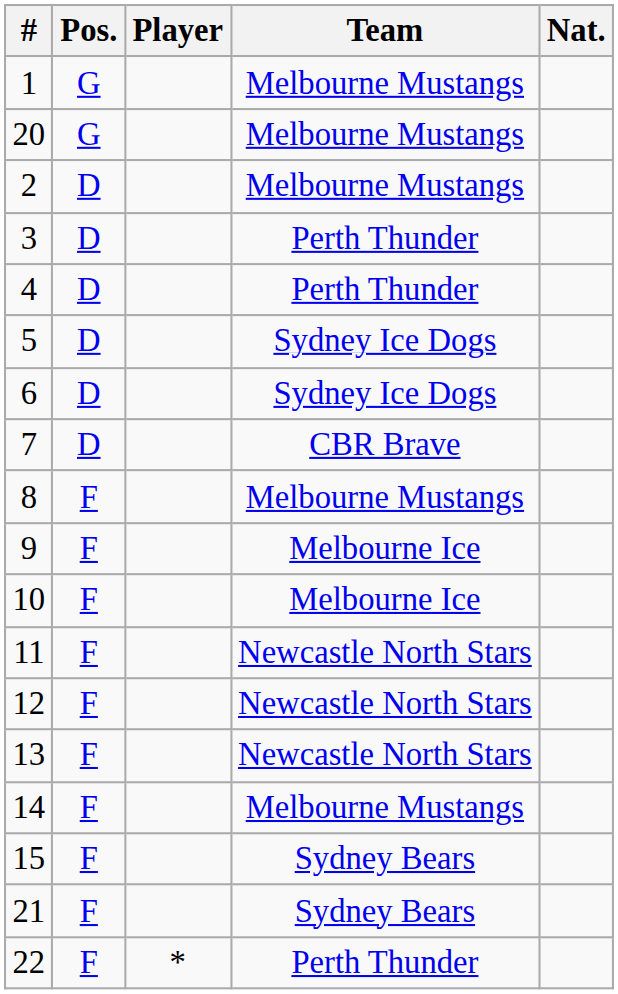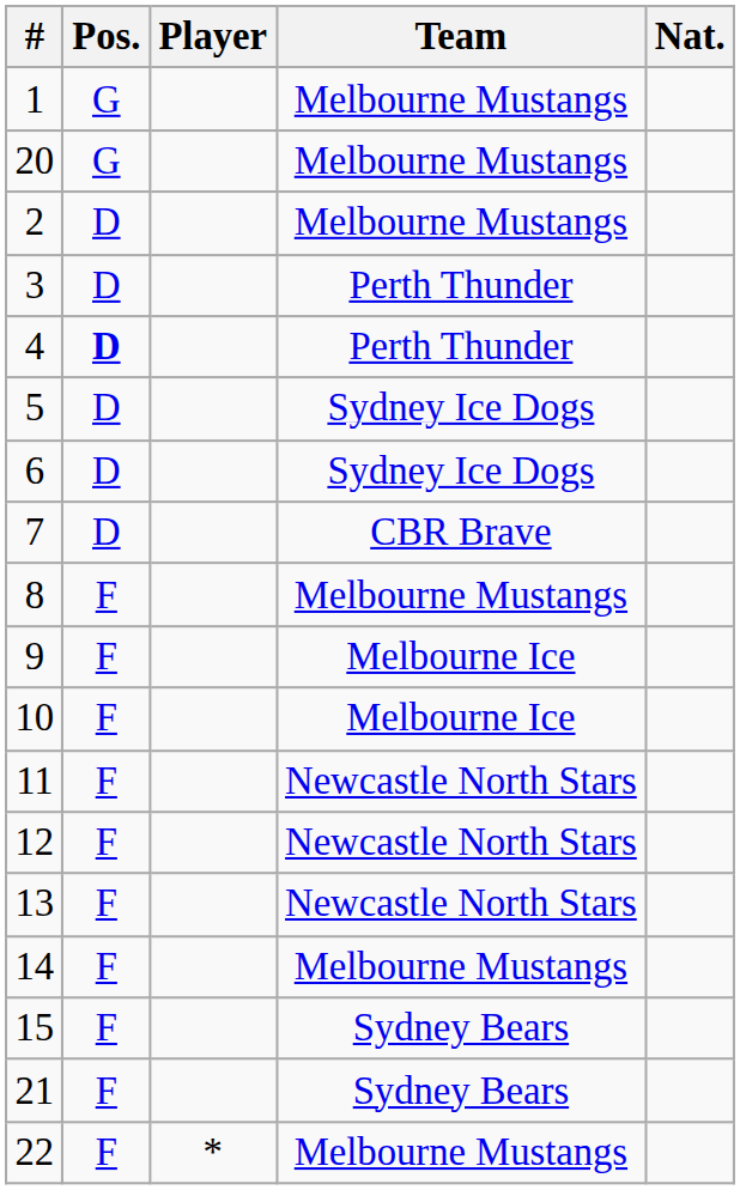4 | Pos.: normal -> bold
22 | Team: Perth Thunder -> Melbourne Mustangs
